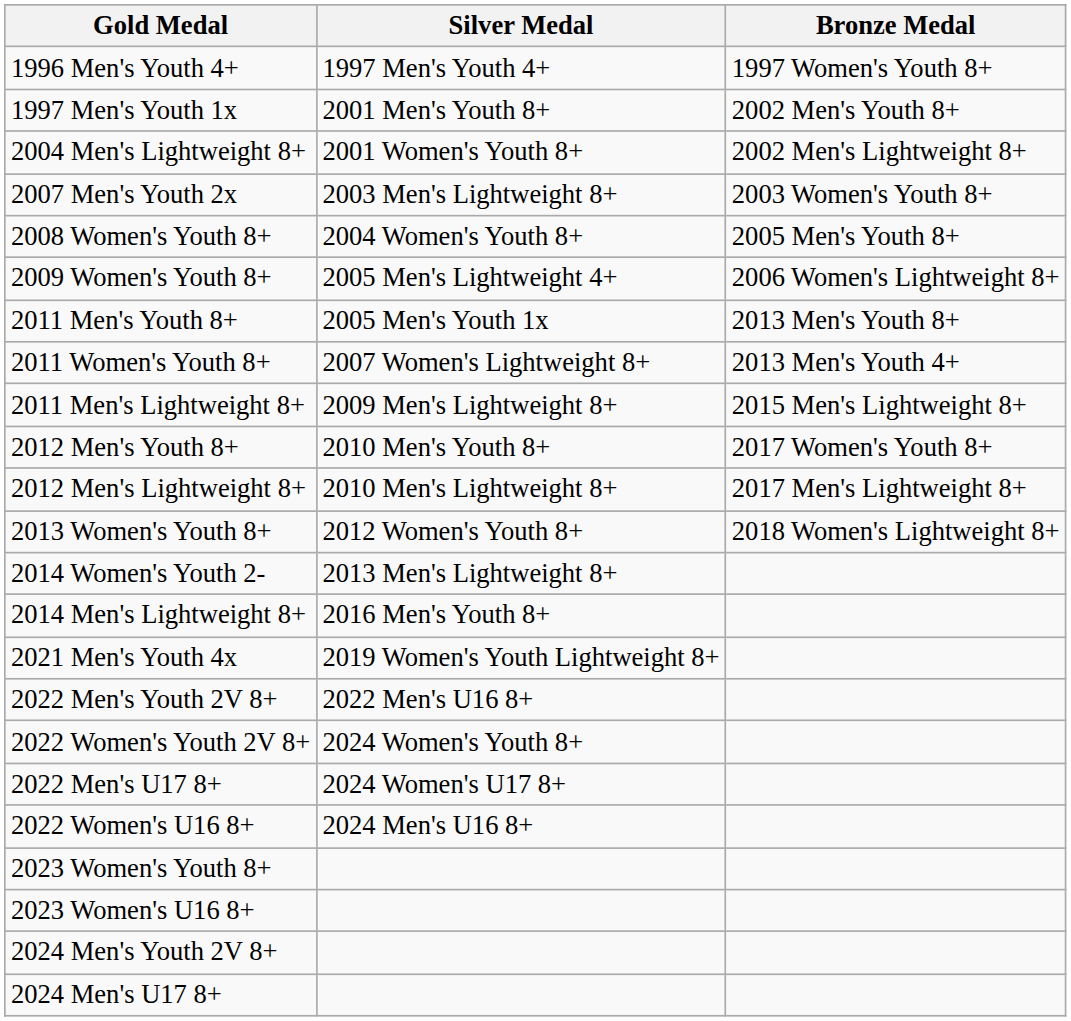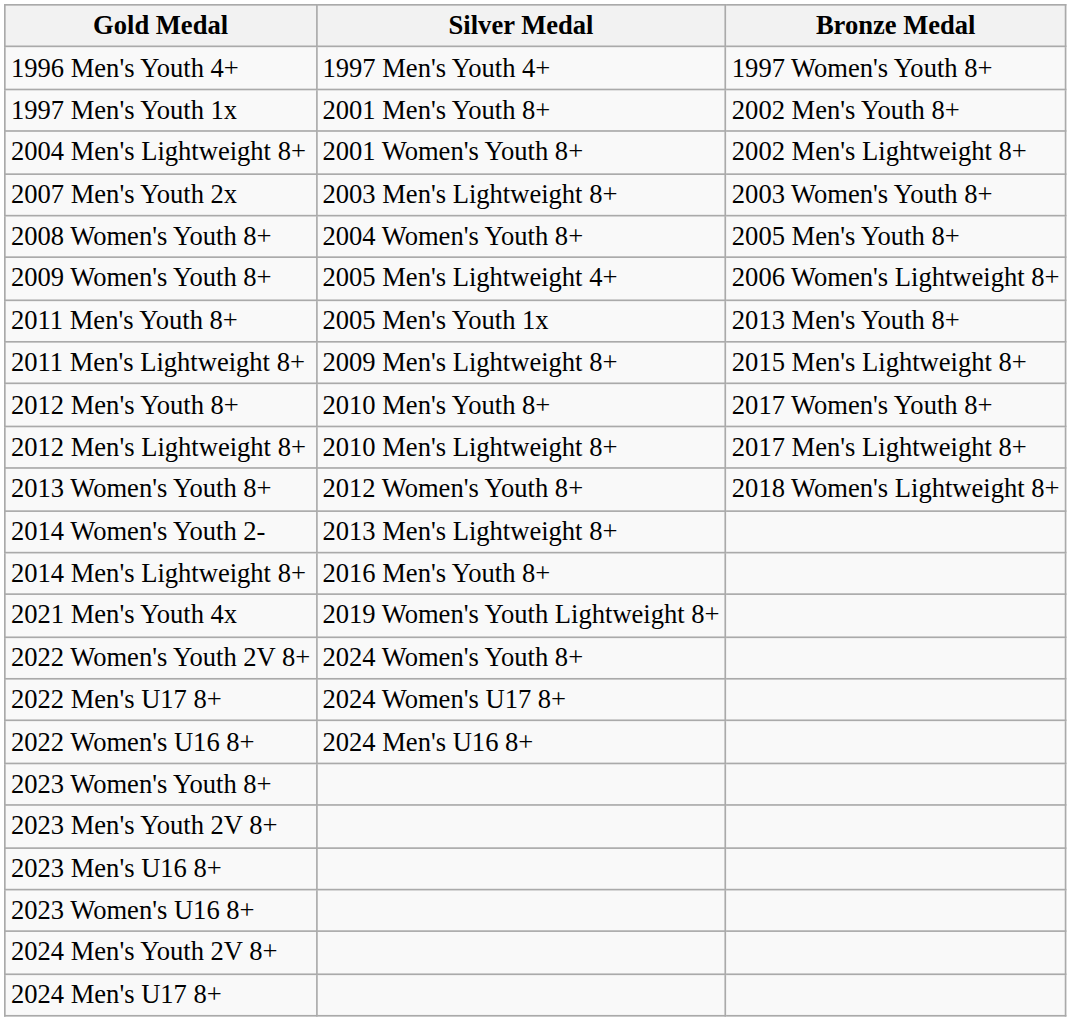- row: 2011 Women's Youth 8+ | 2007 Women's Lightweight 8+ | 2013 Men's Youth 4+
- row: 2022 Men's Youth 2V 8+ | 2022 Men's U16 8+
+ row: 2023 Men's Youth 2V 8+
+ row: 2023 Men's U16 8+
